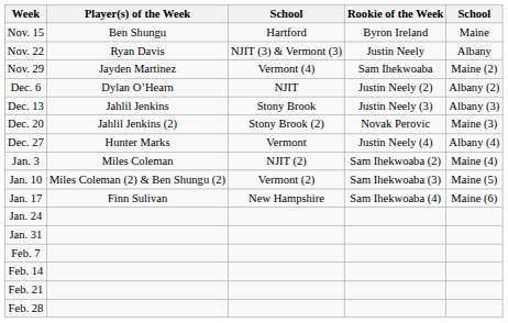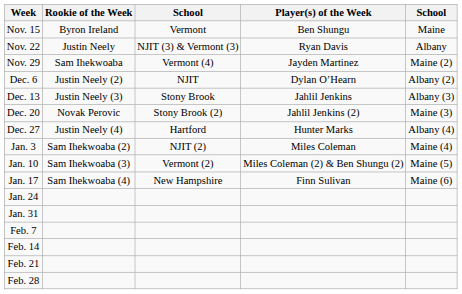columns swapped: Player(s) of the Week <-> Rookie of the Week
Nov. 15 | column 3: Hartford -> Vermont
Dec. 27 | column 3: Vermont -> Hartford
